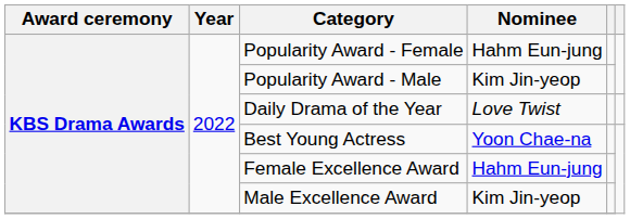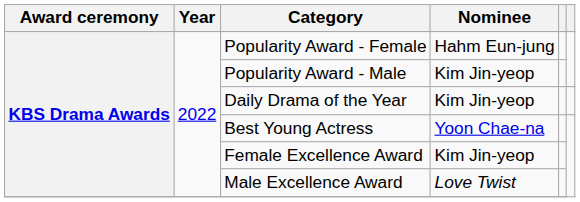Daily Drama of the Year | Nominee: Love Twist -> Kim Jin-yeop
Female Excellence Award | Nominee: Hahm Eun-jung -> Kim Jin-yeop
Male Excellence Award | Nominee: Kim Jin-yeop -> Love Twist
